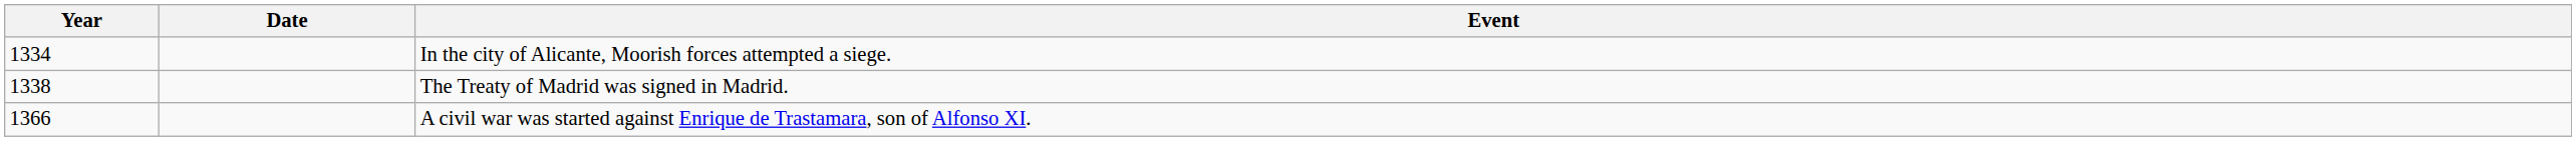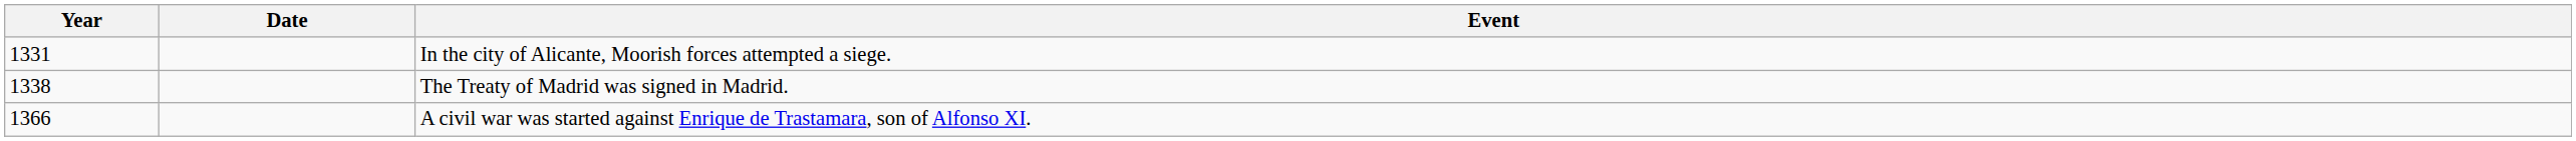In the city of Alicante, Moorish forces attempted a siege. | Year: 1334 -> 1331
